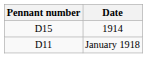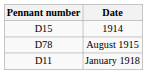+ row: D78 | August 1915
